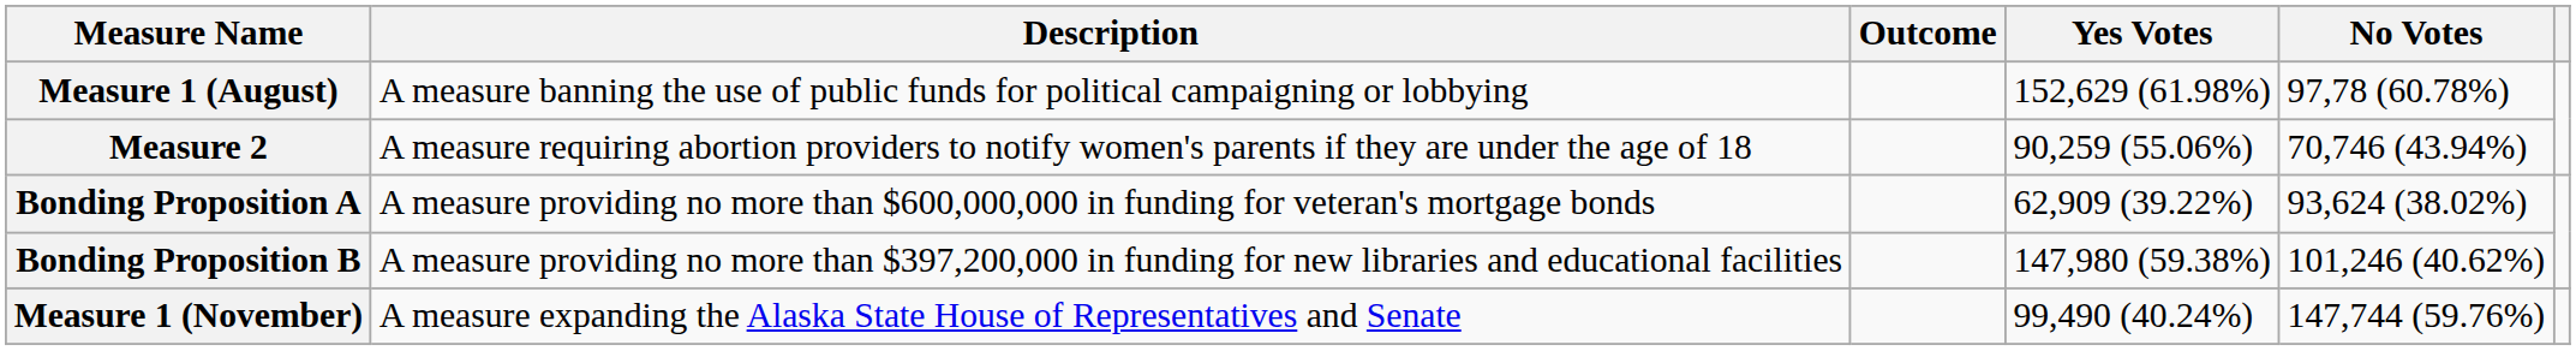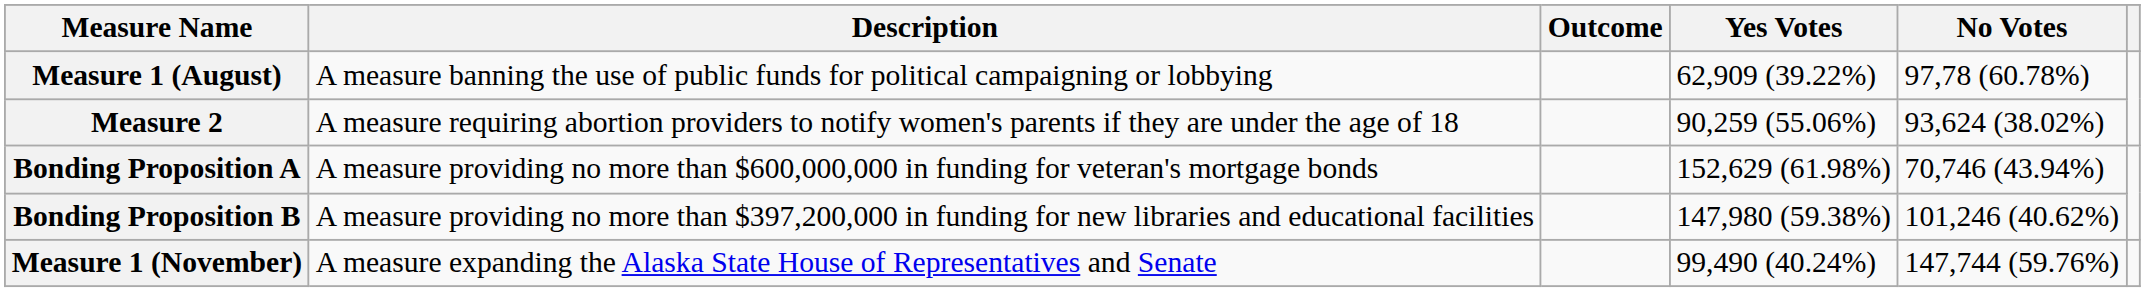Measure 1 (August) | Yes Votes: 152,629 (61.98%) -> 62,909 (39.22%)
Measure 2 | No Votes: 70,746 (43.94%) -> 93,624 (38.02%)
Bonding Proposition A | Yes Votes: 62,909 (39.22%) -> 152,629 (61.98%)
Bonding Proposition A | No Votes: 93,624 (38.02%) -> 70,746 (43.94%)
